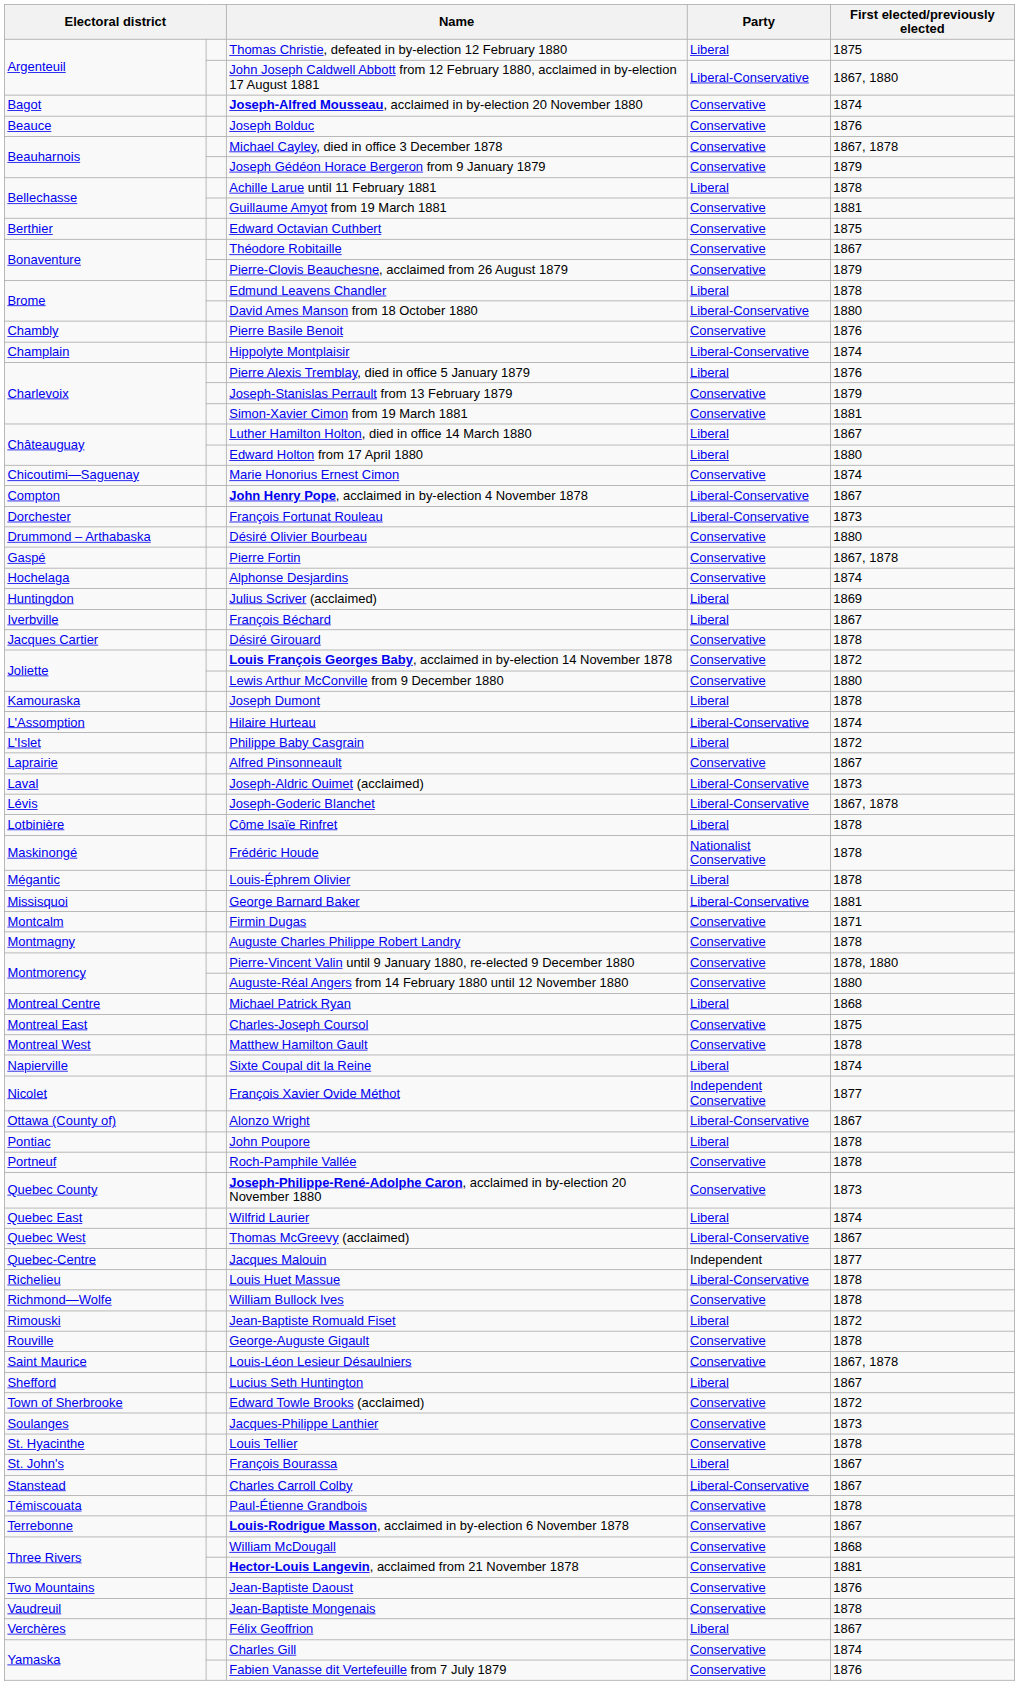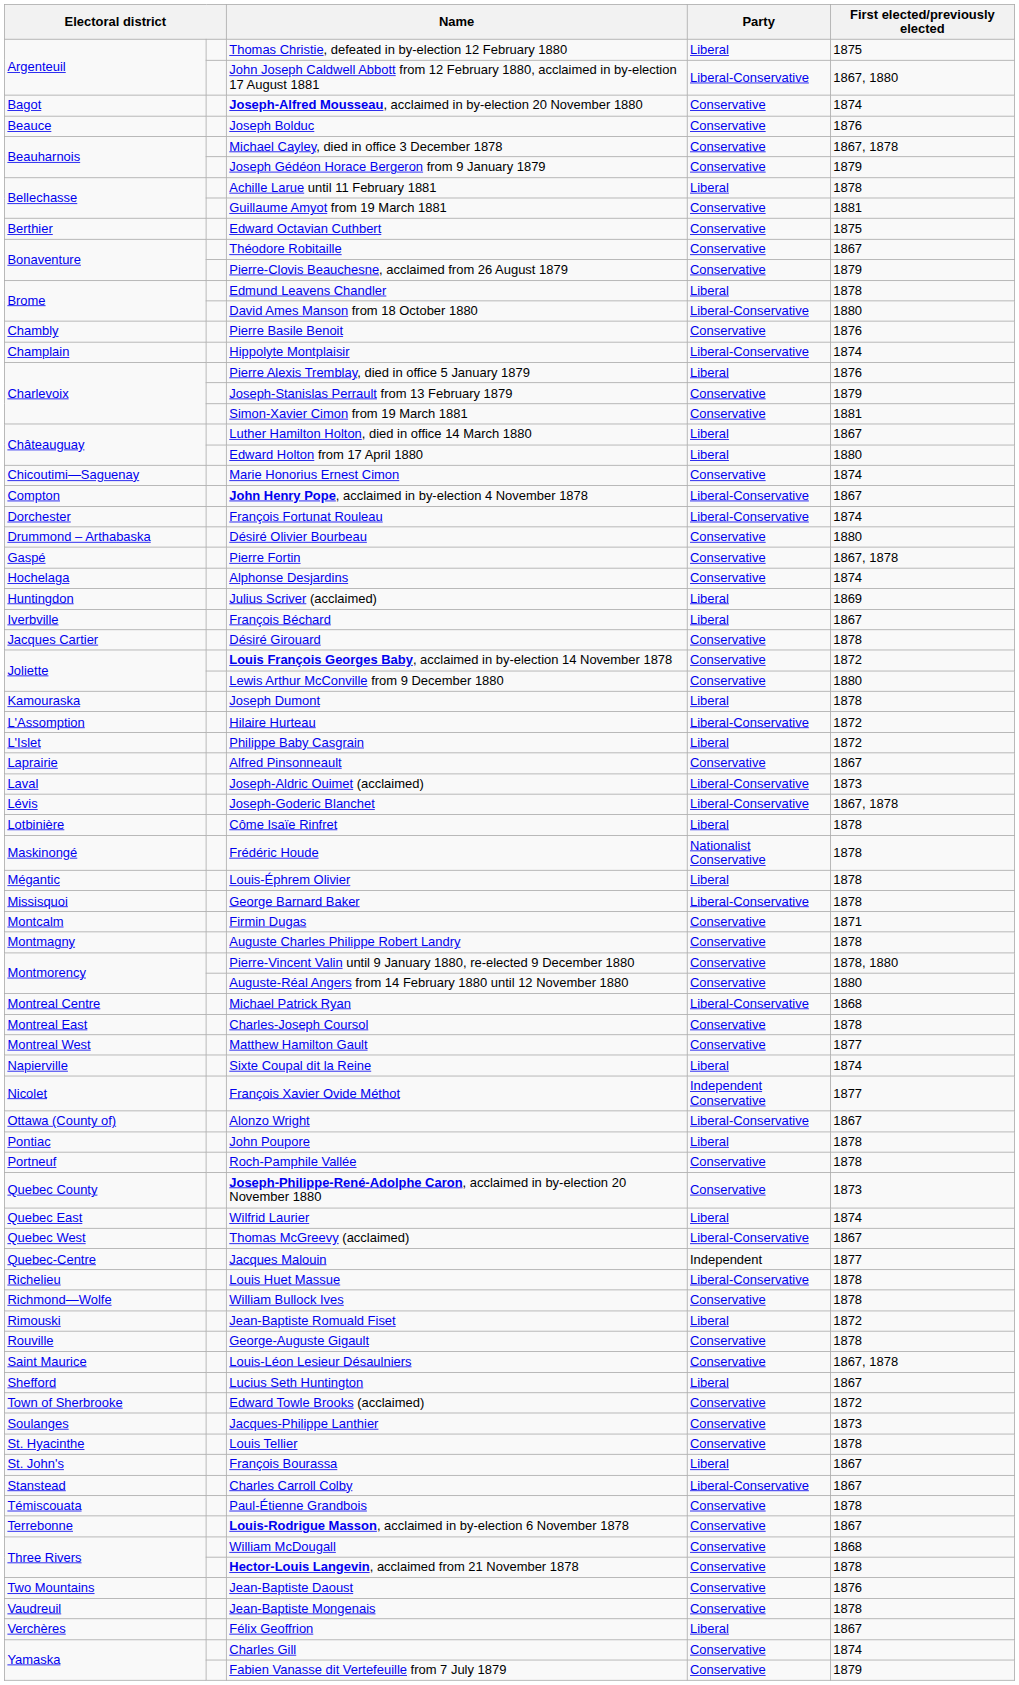François Fortunat Rouleau | First elected/previously elected: 1873 -> 1874
Hilaire Hurteau | First elected/previously elected: 1874 -> 1872
George Barnard Baker | First elected/previously elected: 1881 -> 1878
Michael Patrick Ryan | Party: Liberal -> Liberal-Conservative
Charles-Joseph Coursol | First elected/previously elected: 1875 -> 1878
Matthew Hamilton Gault | First elected/previously elected: 1878 -> 1877
Hector-Louis Langevin, acclaimed from 21 November 1878 | First elected/previously elected: 1881 -> 1878
Fabien Vanasse dit Vertefeuille from 7 July 1879 | First elected/previously elected: 1876 -> 1879
